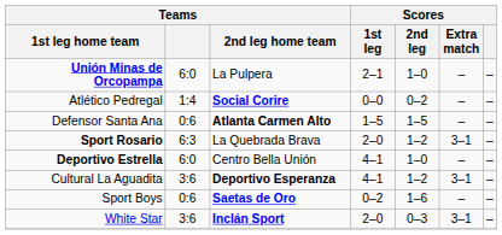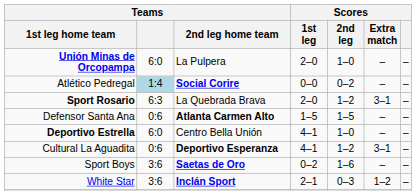Unión Minas de Orcopampa | Scores / 1st leg: 2–1 -> 2–0
Atlético Pedregal | Teams: no background -> lightblue background
rows swapped: Sport Rosario <-> Defensor Santa Ana
Cultural La Aguadita | Teams: 3:6 -> 0:6
Sport Boys | Teams: 0:6 -> 3:6
White Star | Scores / 1st leg: 2–0 -> 2–1
White Star | Scores / Extra match: 3–1 -> 1–2
